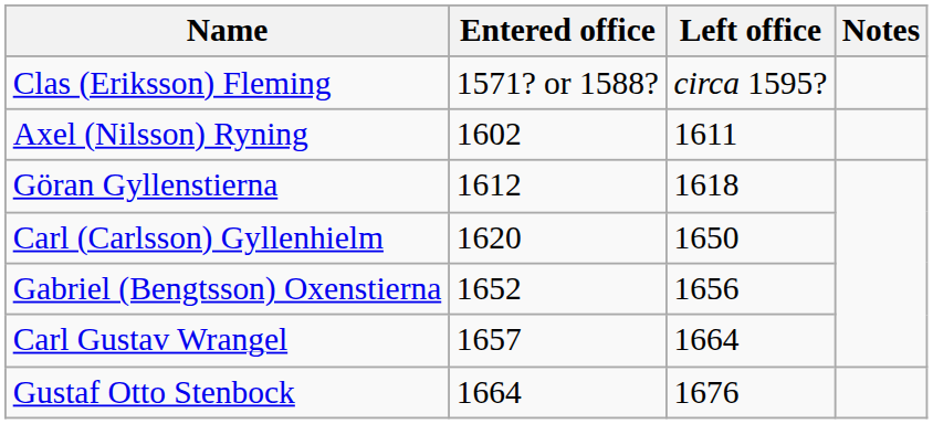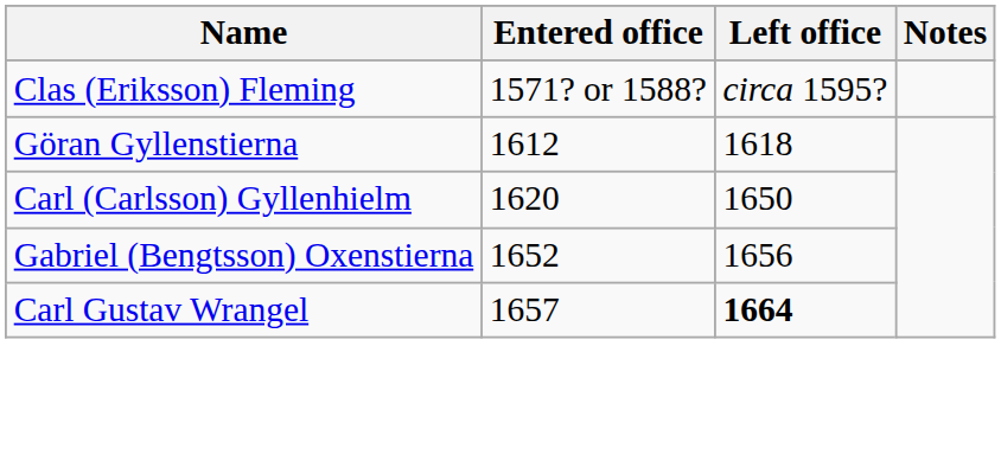- row: Axel (Nilsson) Ryning | 1602 | 1611
Carl Gustav Wrangel | Left office: normal -> bold
- row: Gustaf Otto Stenbock | 1664 | 1676
